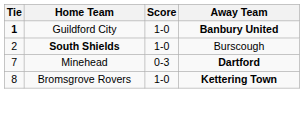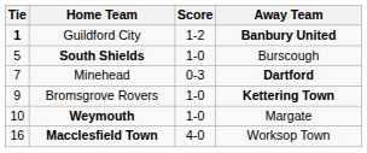Guildford City | Score: 1-0 -> 1-2
South Shields | Tie: 2 -> 5
Bromsgrove Rovers | Tie: 8 -> 9
+ row: 10 | Weymouth | 1-0 | Margate
+ row: 16 | Macclesfield Town | 4-0 | Worksop Town
